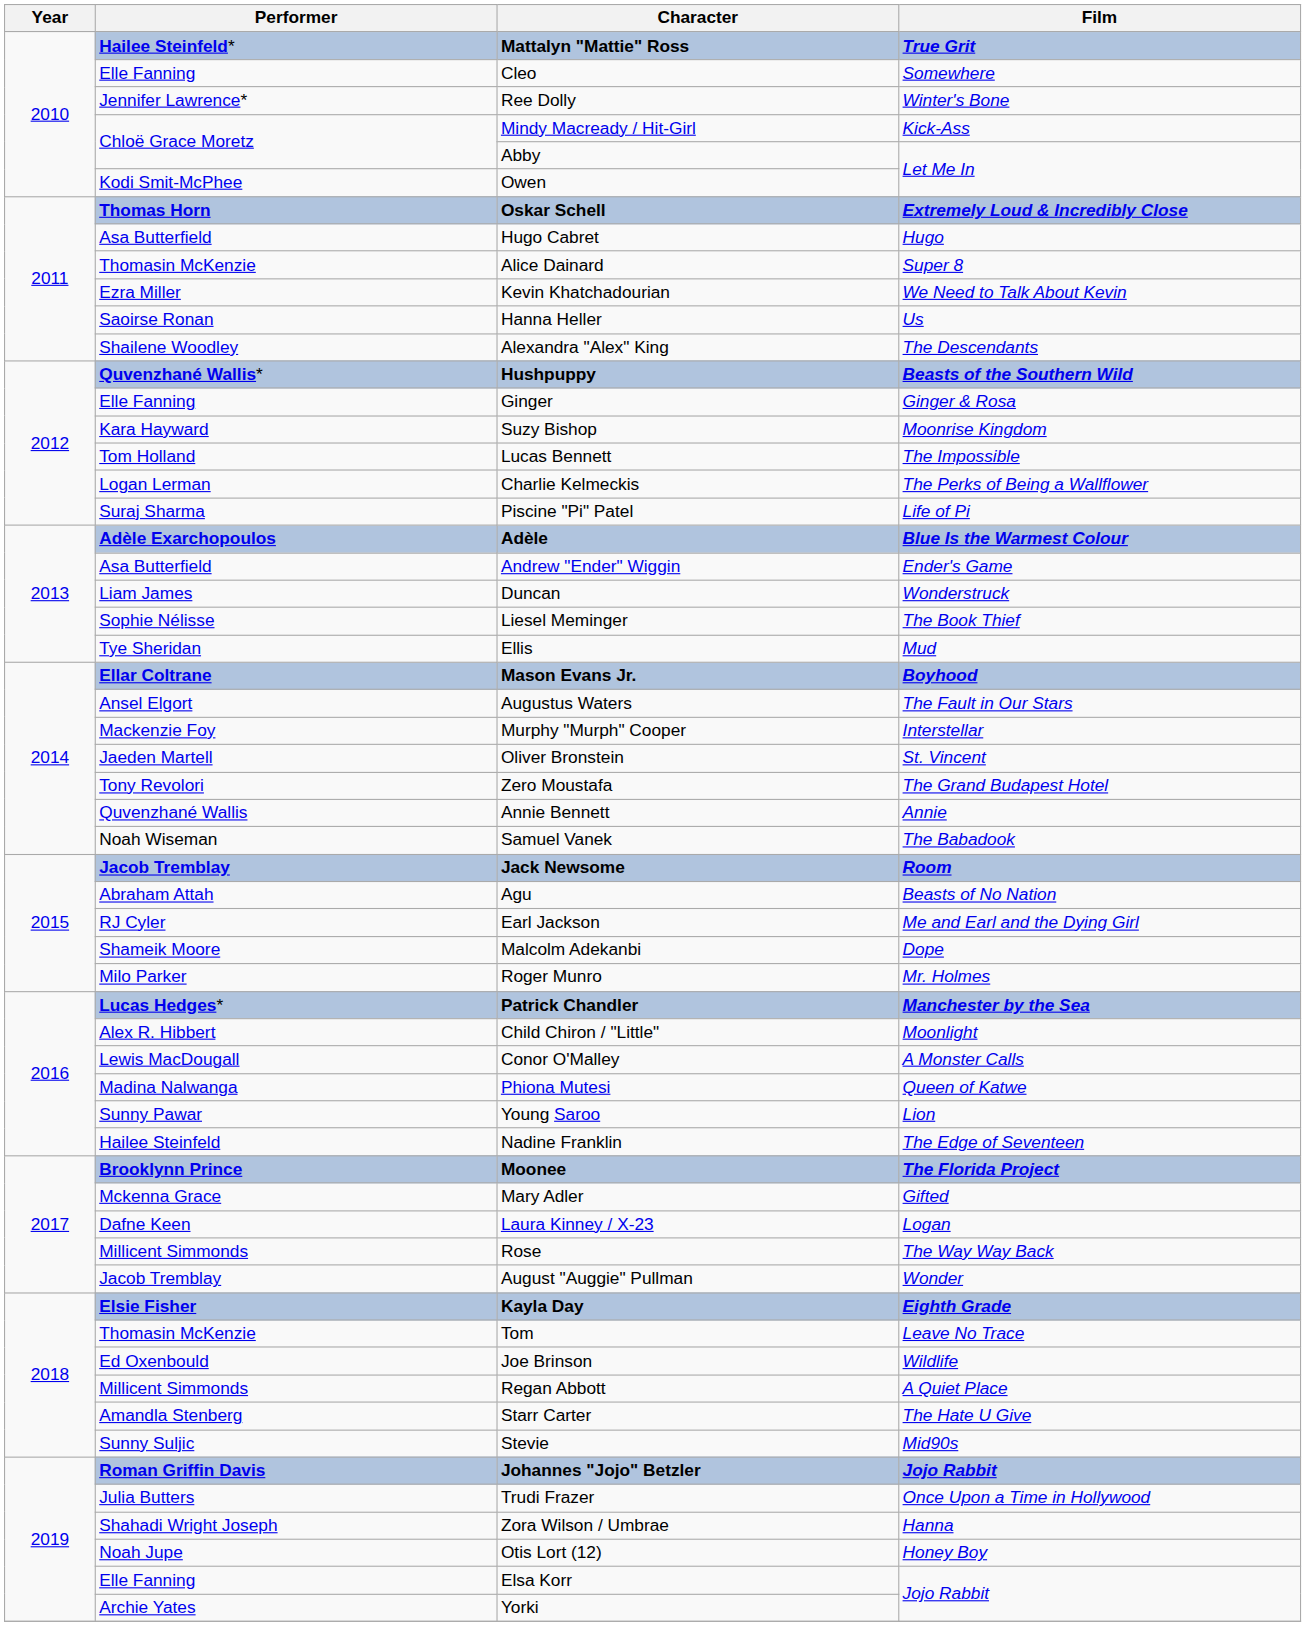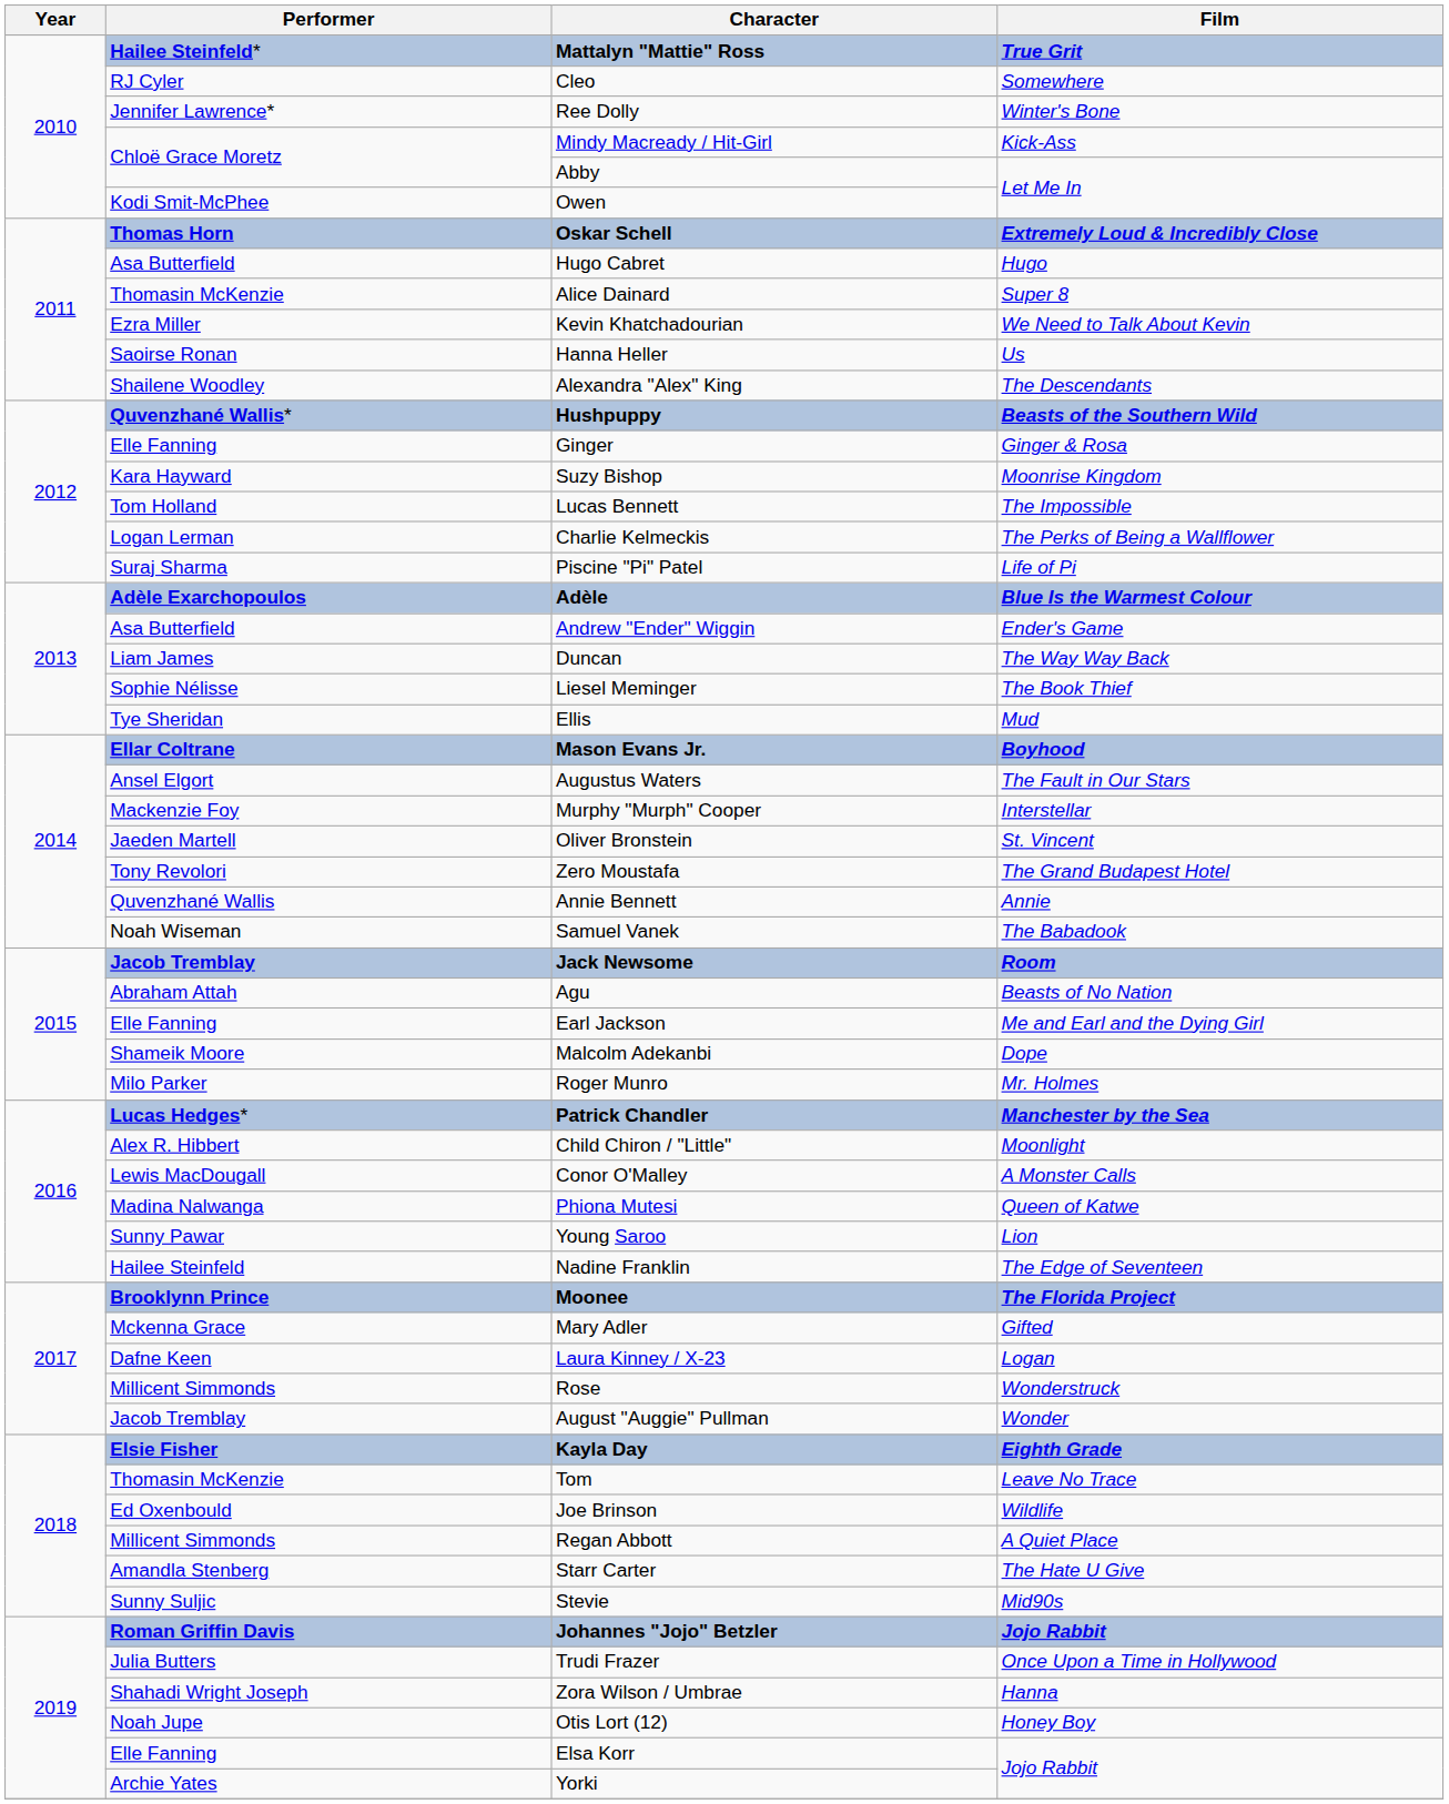Cleo | Performer: Elle Fanning -> RJ Cyler
Duncan | Film: Wonderstruck -> The Way Way Back
Earl Jackson | Performer: RJ Cyler -> Elle Fanning
Rose | Film: The Way Way Back -> Wonderstruck
